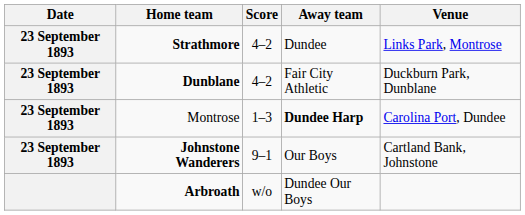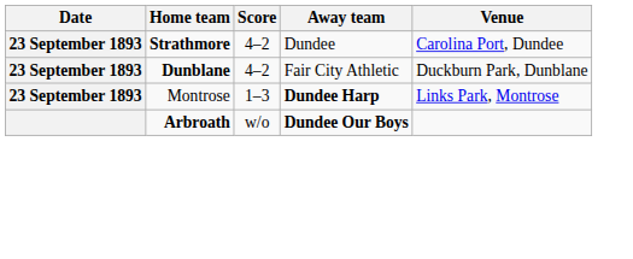Strathmore | Venue: Links Park, Montrose -> Carolina Port, Dundee
Montrose | Venue: Carolina Port, Dundee -> Links Park, Montrose
- row: 23 September 1893 | Johnstone Wanderers | 9–1 | Our Boys | Cartland Bank, Johnstone
Arbroath | Away team: normal -> bold
